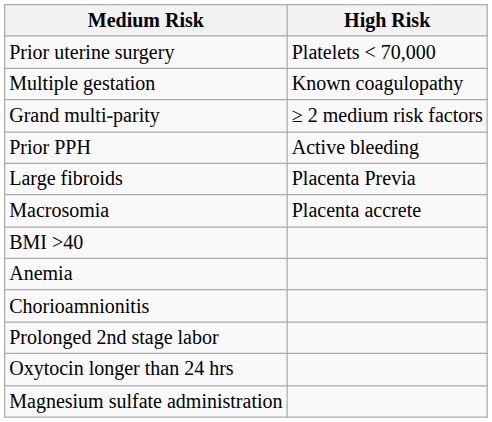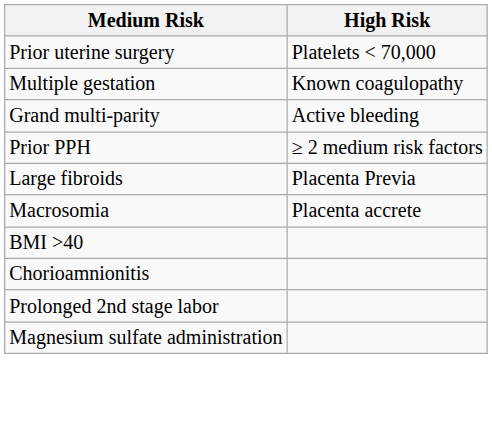Grand multi-parity | High Risk: ≥ 2 medium risk factors -> Active bleeding
Prior PPH | High Risk: Active bleeding -> ≥ 2 medium risk factors
- row: Anemia
- row: Oxytocin longer than 24 hrs
